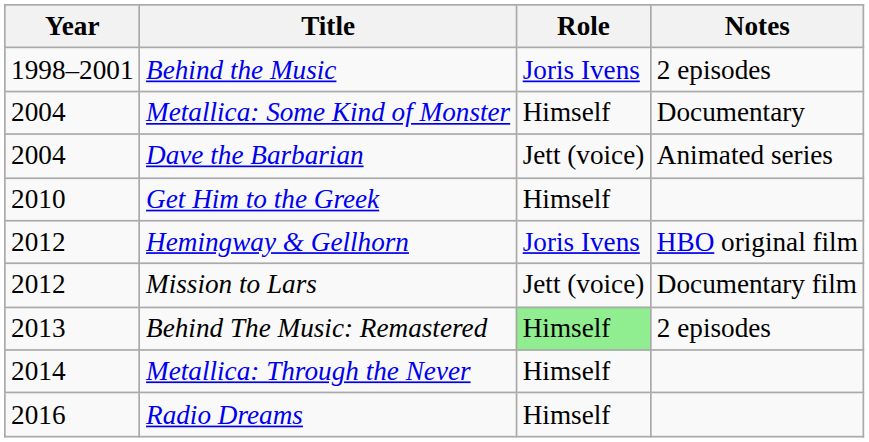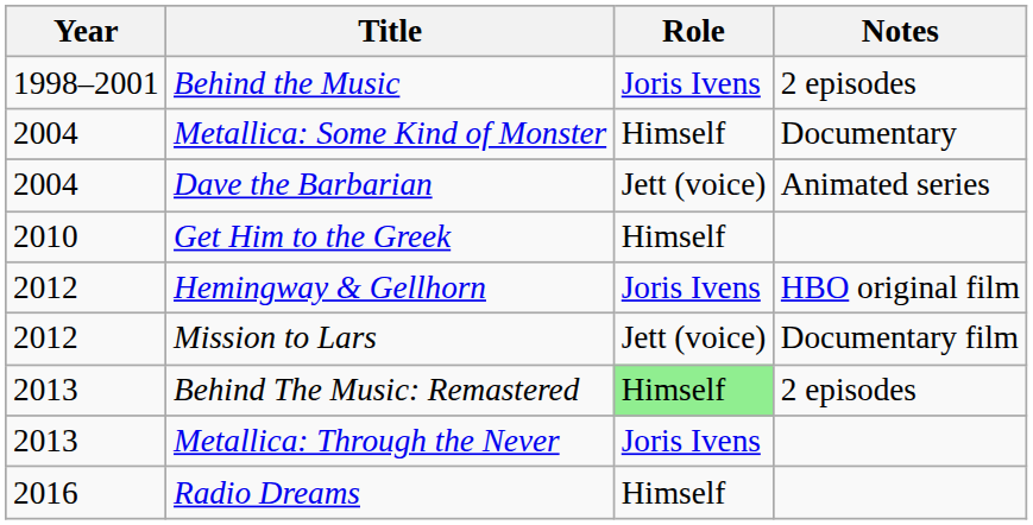Metallica: Through the Never | Year: 2014 -> 2013
Metallica: Through the Never | Role: Himself -> Joris Ivens
